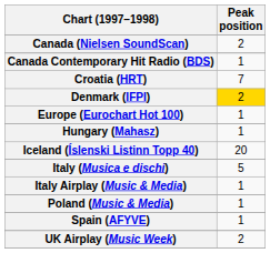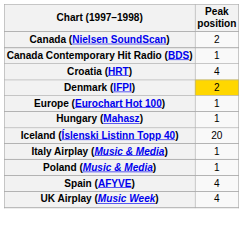Croatia (HRT) | Peak position: 7 -> 4
- row: Italy (Musica e dischi) | 5
Spain (AFYVE) | Peak position: 1 -> 4
UK Airplay (Music Week) | Peak position: 2 -> 4
